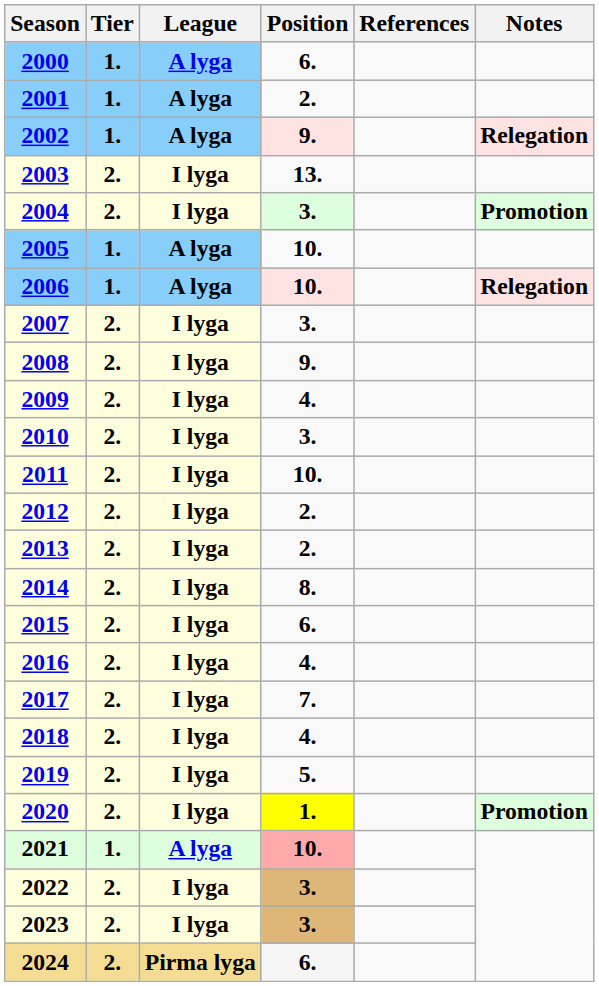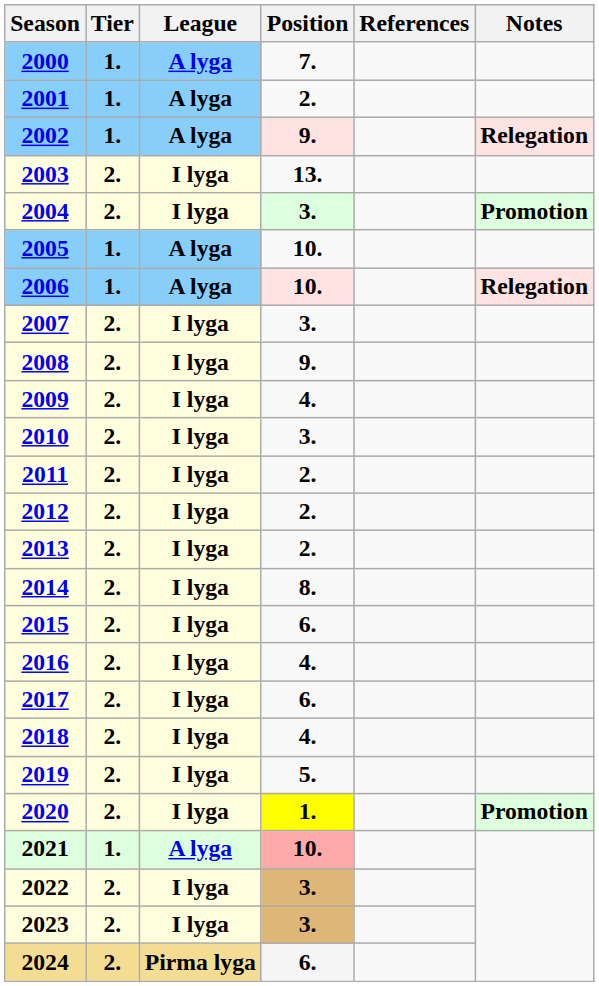2000 | Position: 6. -> 7.
2011 | Position: 10. -> 2.
2017 | Position: 7. -> 6.
